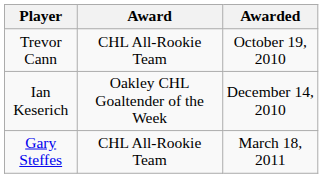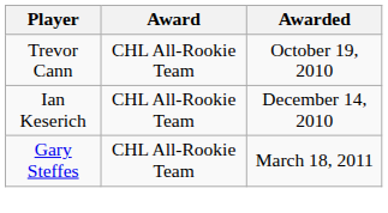Ian Keserich | Award: Oakley CHL Goaltender of the Week -> CHL All-Rookie Team
